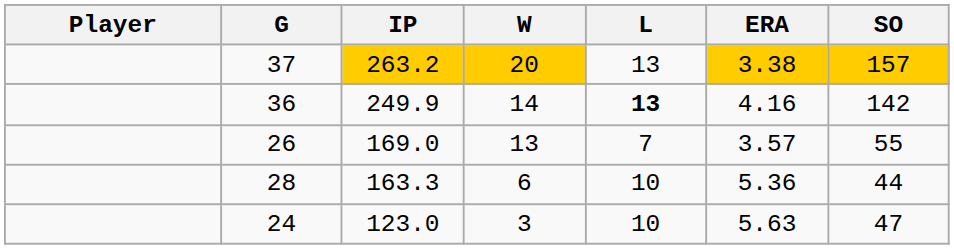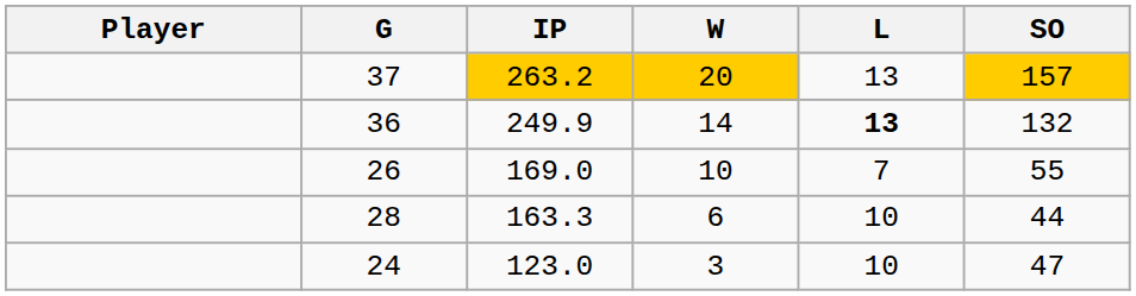- column: ERA | 3.38 | 4.16 | 3.57 | 5.36 | 5.63
36 | SO: 142 -> 132
26 | W: 13 -> 10
